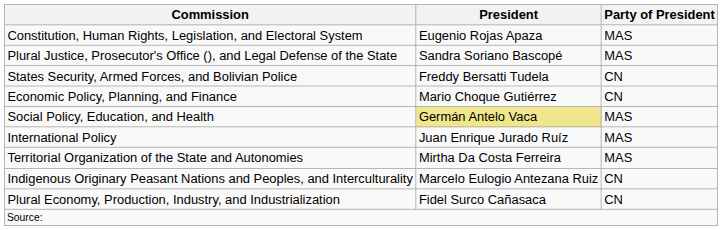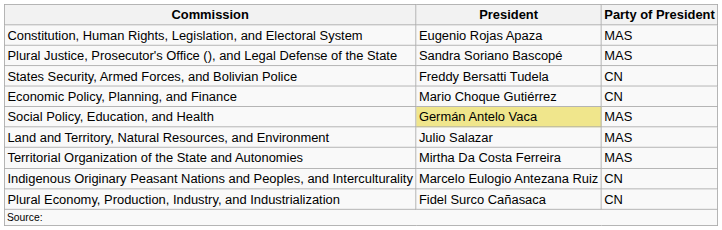- row: International Policy | Juan Enrique Jurado Ruíz | MAS
+ row: Land and Territory, Natural Resources, and Environment | Julio Salazar | MAS
